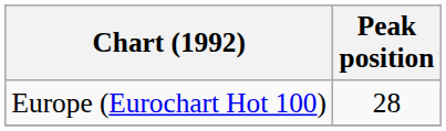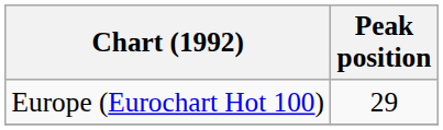Europe (Eurochart Hot 100) | Peak position: 28 -> 29
